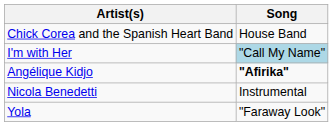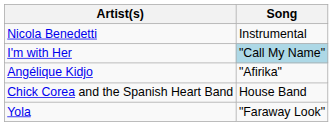rows swapped: Chick Corea and the Spanish Heart Band <-> Nicola Benedetti
Angélique Kidjo | Song: bold -> normal
